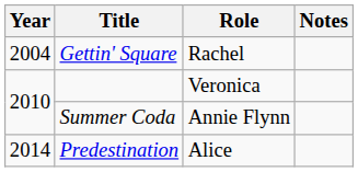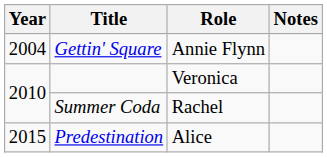Gettin' Square | Role: Rachel -> Annie Flynn
Summer Coda | Role: Annie Flynn -> Rachel
Predestination | Year: 2014 -> 2015
